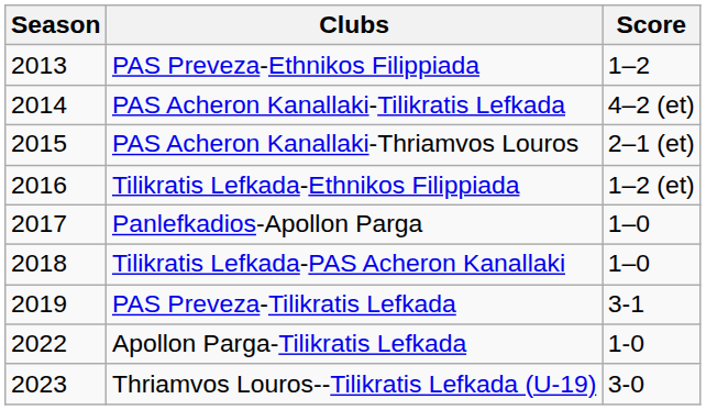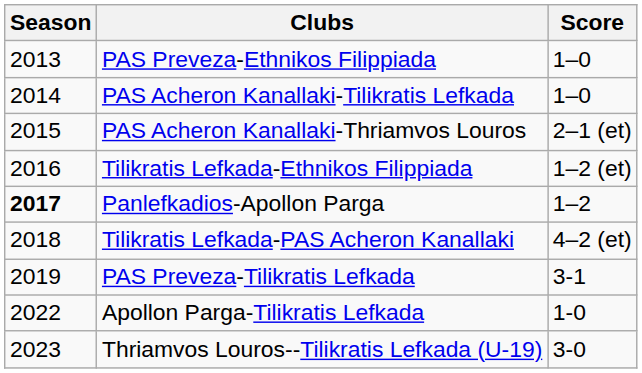PAS Preveza-Ethnikos Filippiada | Score: 1–2 -> 1–0
PAS Acheron Kanallaki-Tilikratis Lefkada | Score: 4–2 (et) -> 1–0
Panlefkadios-Apollon Parga | Season: normal -> bold
Panlefkadios-Apollon Parga | Score: 1–0 -> 1–2
Tilikratis Lefkada-PAS Acheron Kanallaki | Score: 1–0 -> 4–2 (et)
